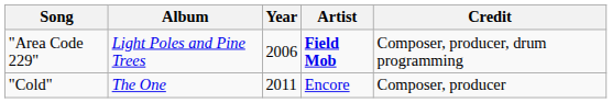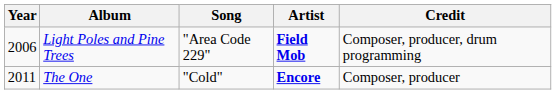columns swapped: Year <-> Song
The One | Artist: normal -> bold
